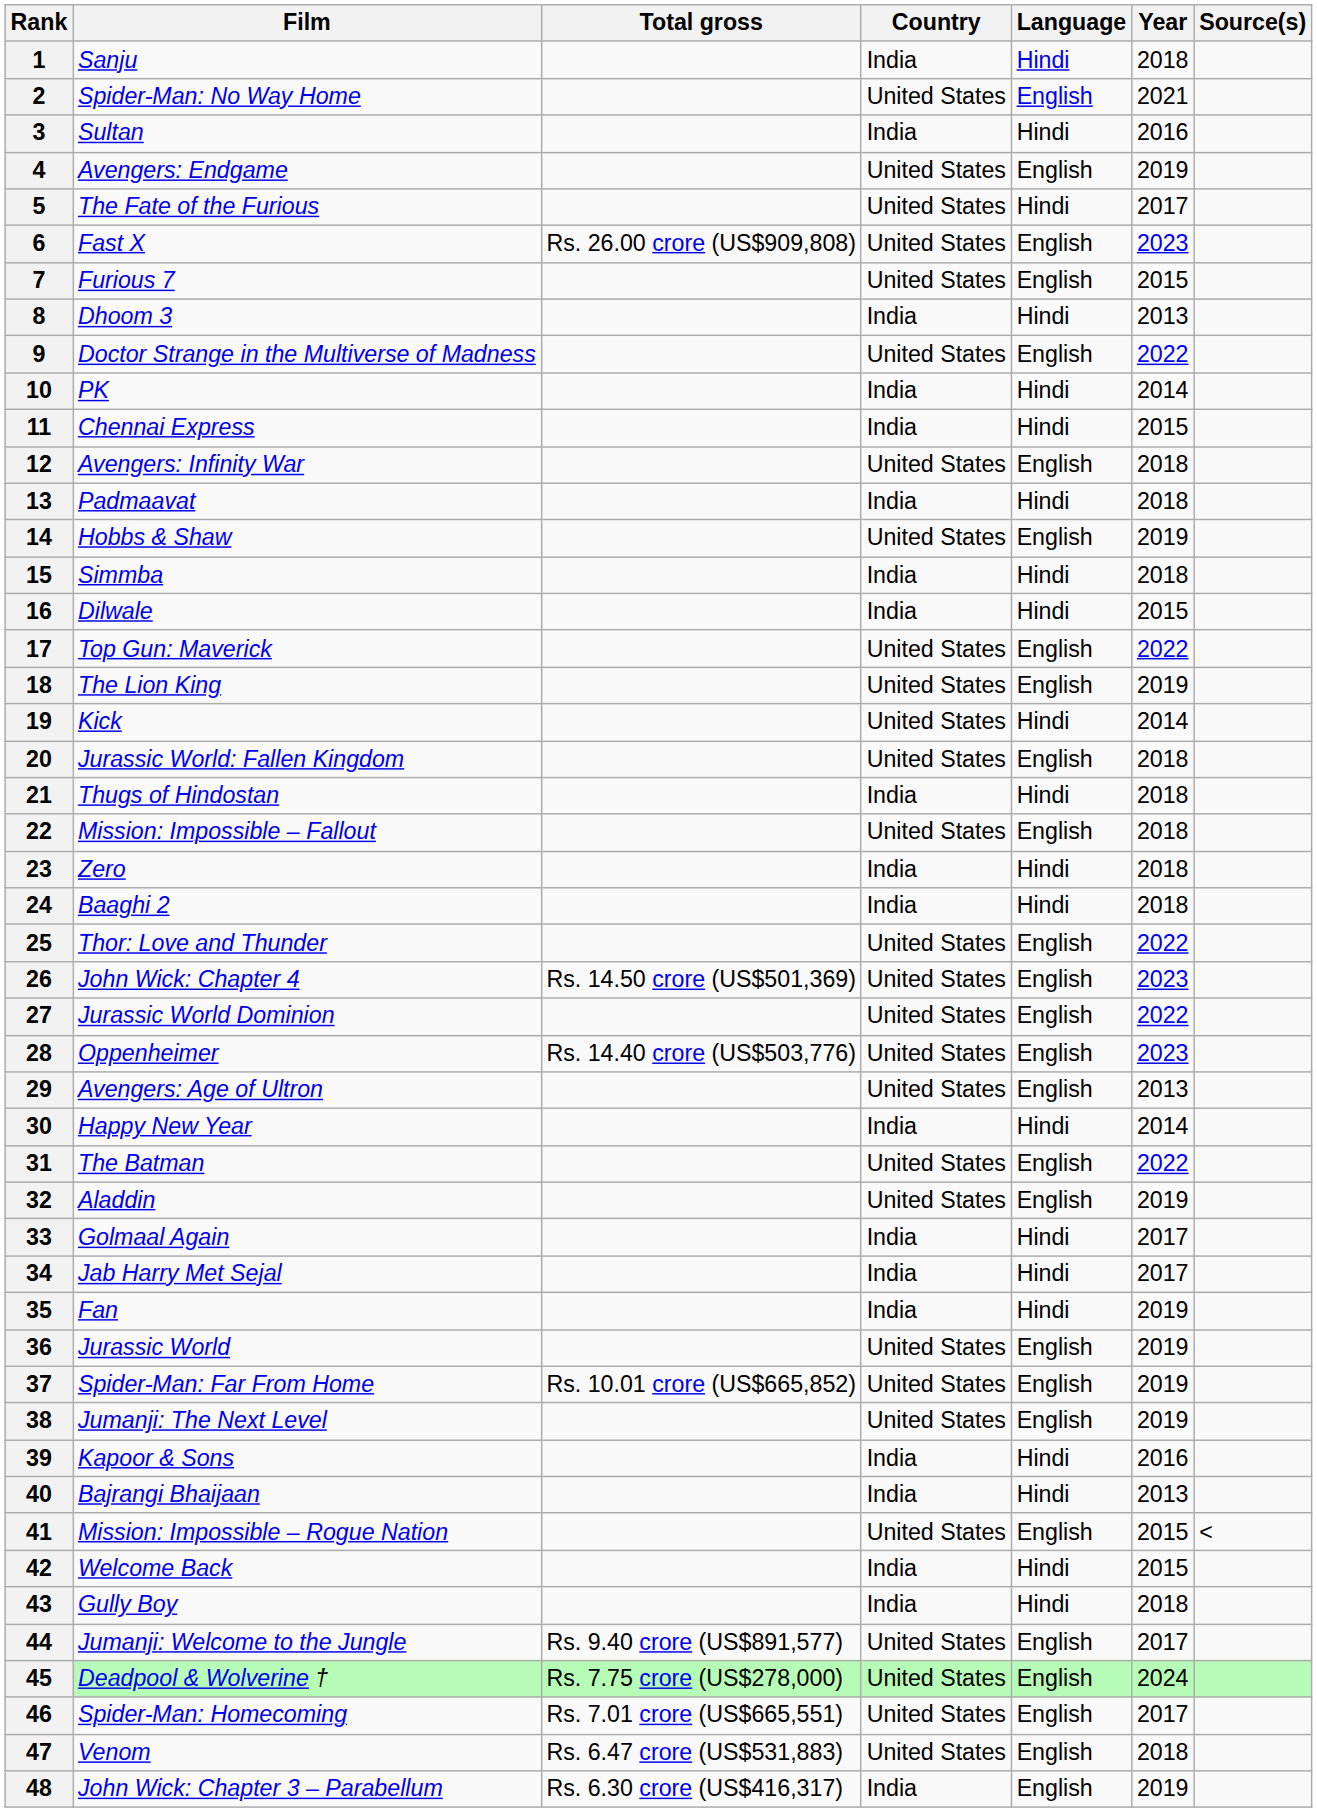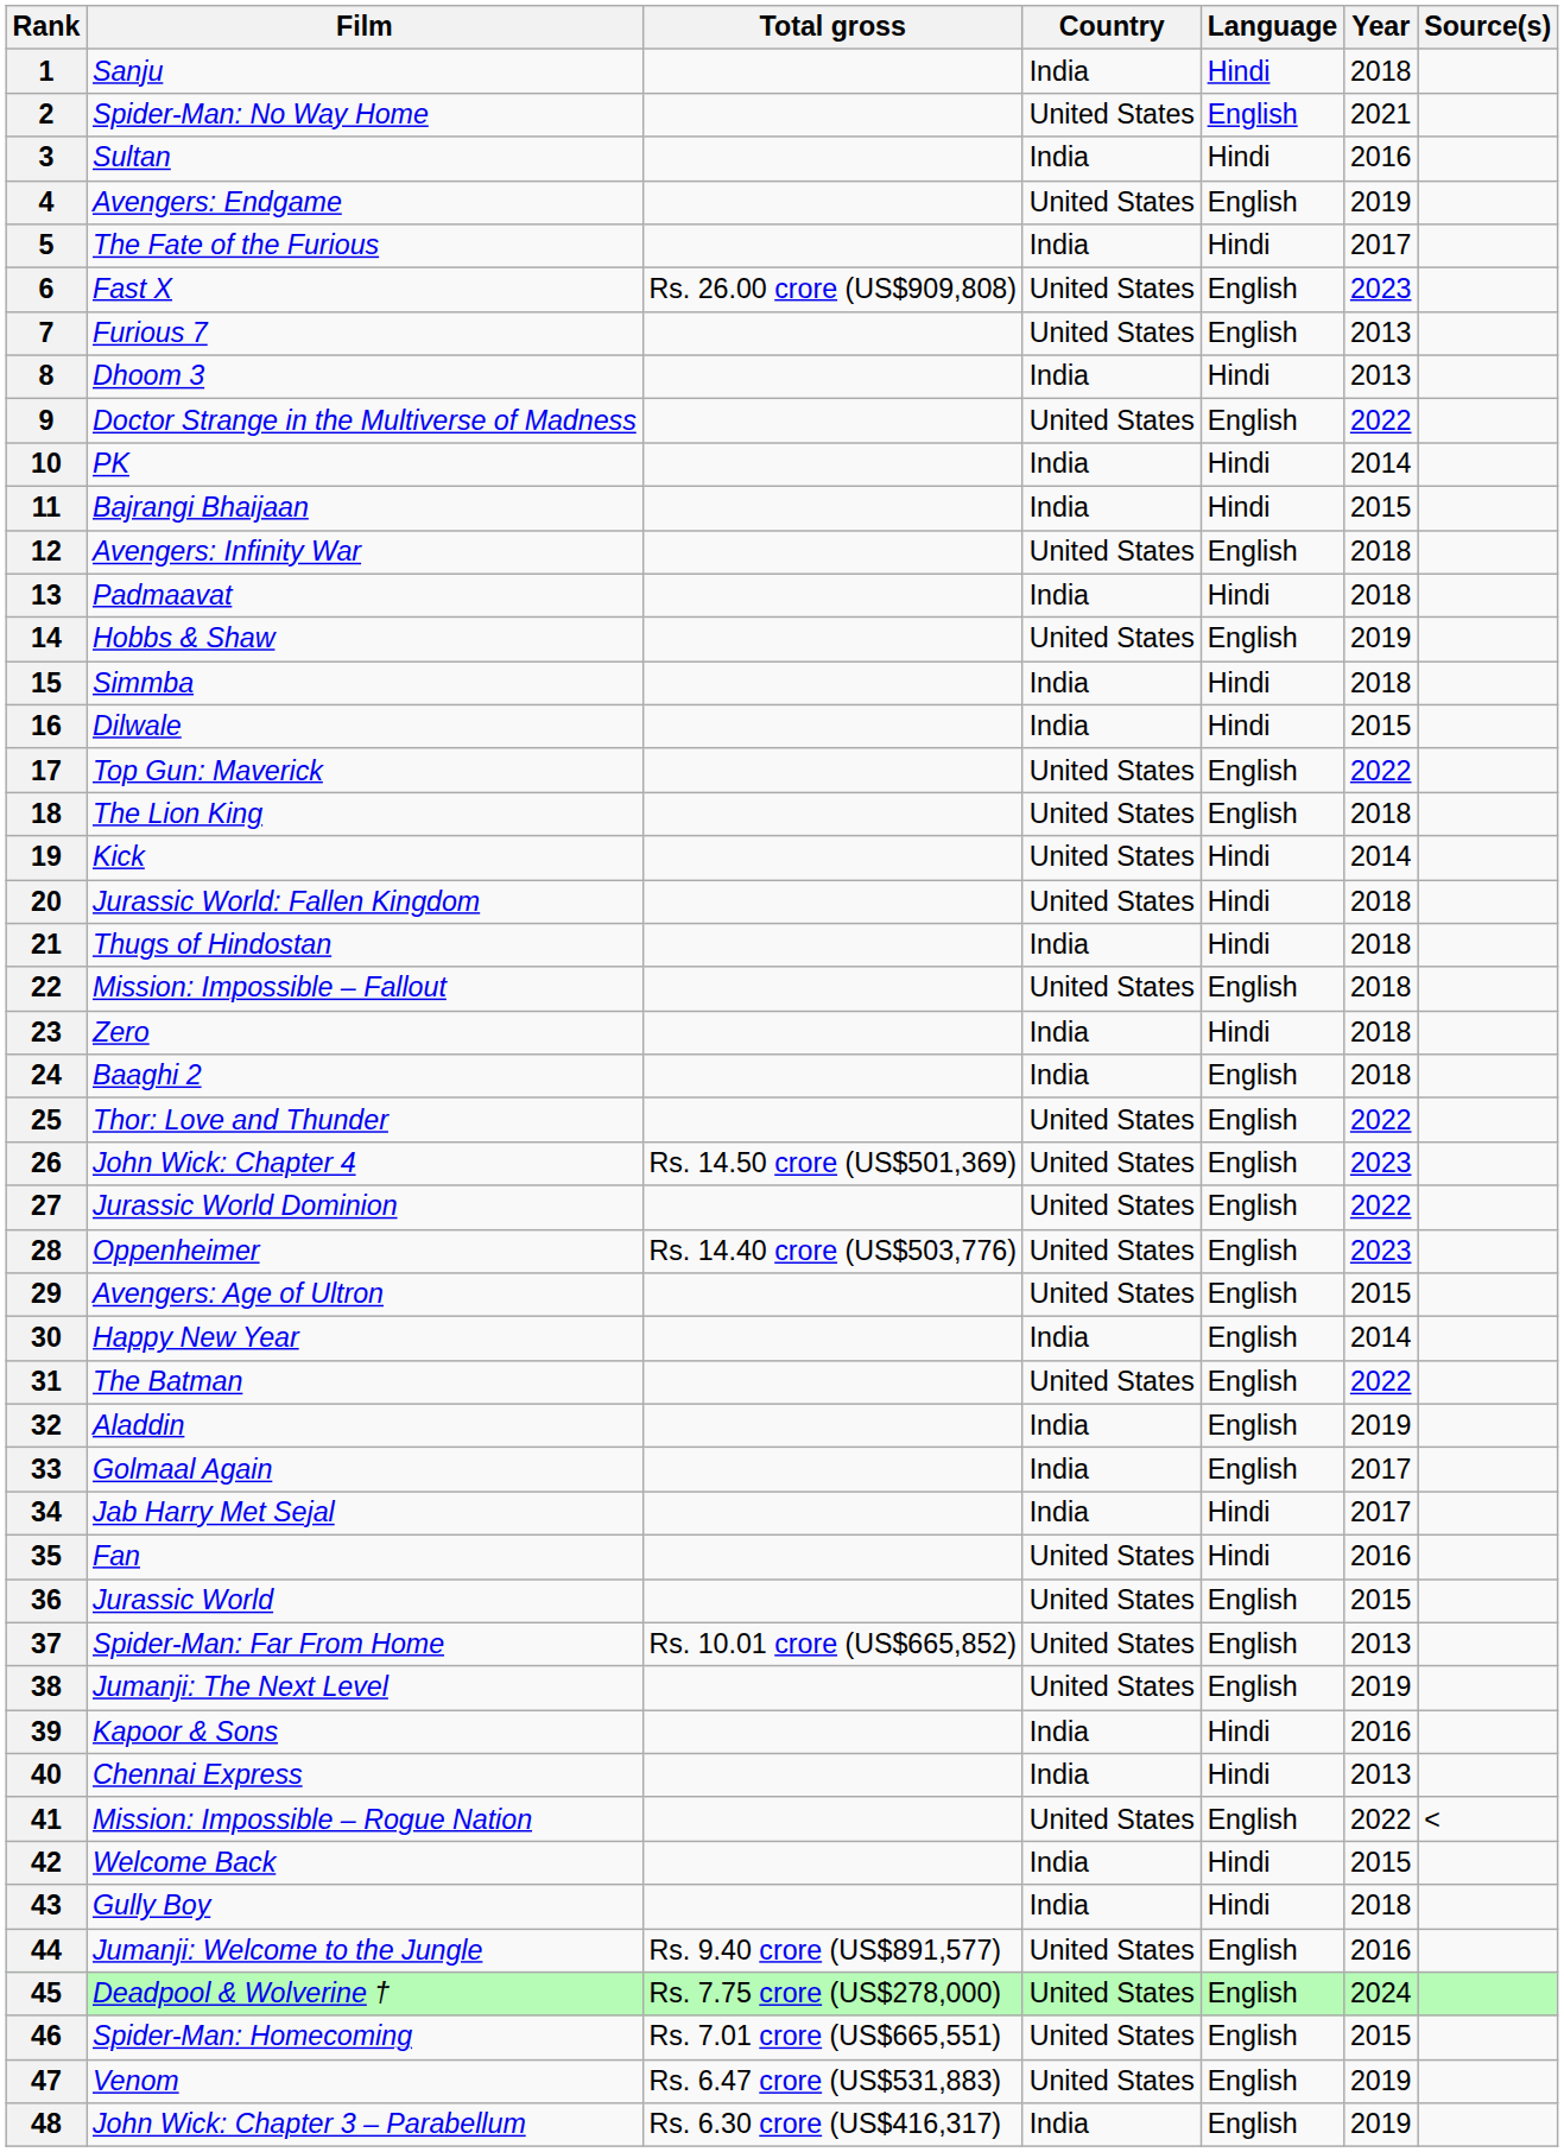5 | Country: United States -> India
7 | Year: 2015 -> 2013
11 | Film: Chennai Express -> Bajrangi Bhaijaan
18 | Year: 2019 -> 2018
20 | Language: English -> Hindi
24 | Language: Hindi -> English
29 | Year: 2013 -> 2015
30 | Language: Hindi -> English
32 | Country: United States -> India
33 | Language: Hindi -> English
35 | Country: India -> United States
35 | Year: 2019 -> 2016
36 | Year: 2019 -> 2015
37 | Year: 2019 -> 2013
40 | Film: Bajrangi Bhaijaan -> Chennai Express
41 | Year: 2015 -> 2022
44 | Year: 2017 -> 2016
46 | Year: 2017 -> 2015
47 | Year: 2018 -> 2019
